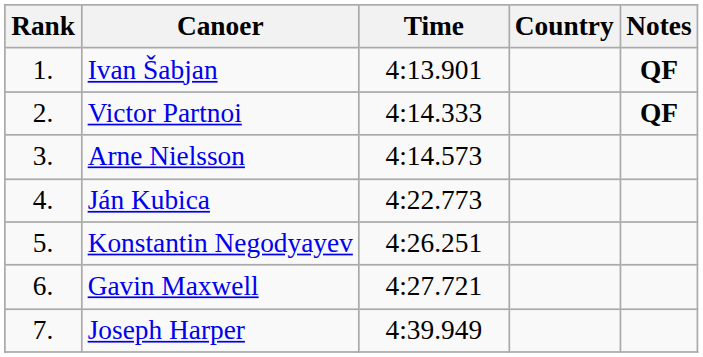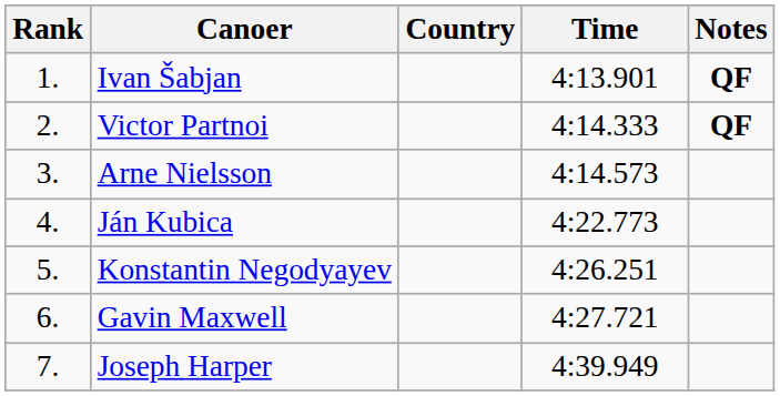columns swapped: Country <-> Time
